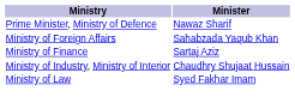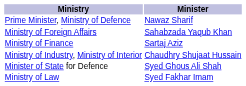+ row: Minister of State for Defence | Syed Ghous Ali Shah
